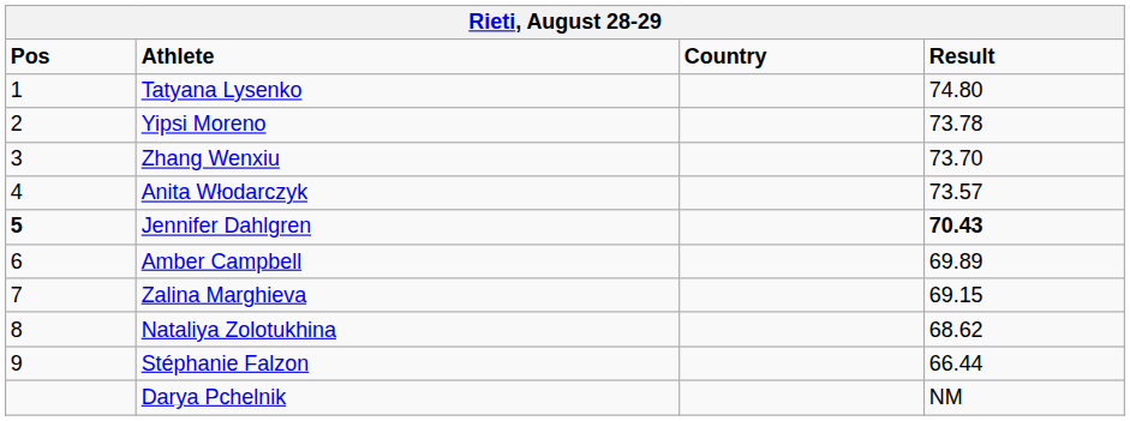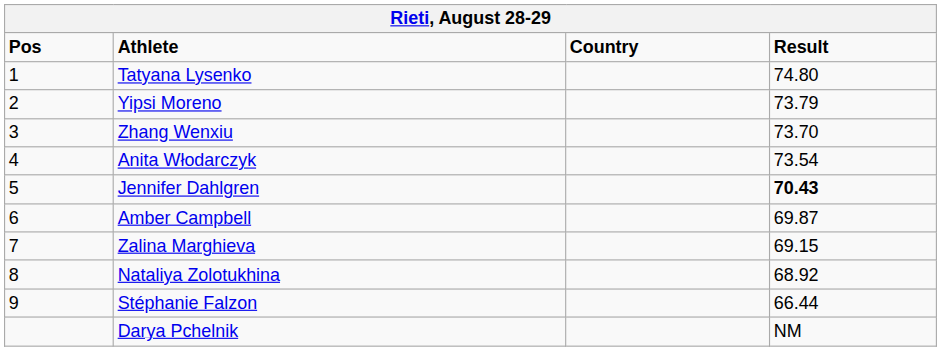Yipsi Moreno | Result: 73.78 -> 73.79
Anita Włodarczyk | Result: 73.57 -> 73.54
Jennifer Dahlgren | Pos: bold -> normal
Amber Campbell | Result: 69.89 -> 69.87
Nataliya Zolotukhina | Result: 68.62 -> 68.92
